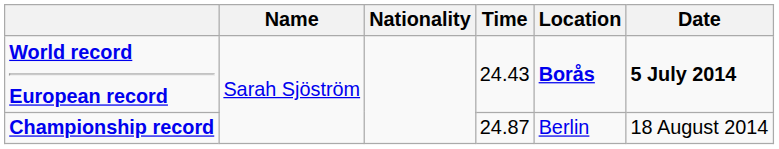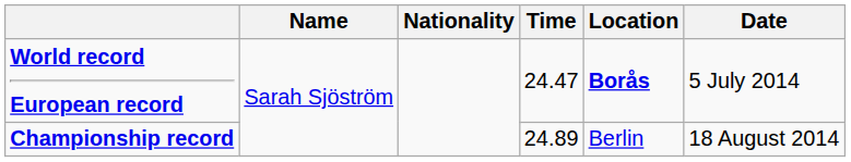World record European record | Time: 24.43 -> 24.47
World record European record | Date: bold -> normal
Championship record | Time: 24.87 -> 24.89
